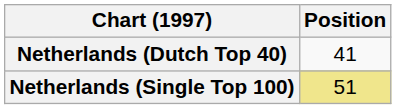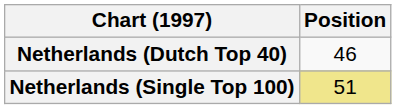Netherlands (Dutch Top 40) | Position: 41 -> 46
